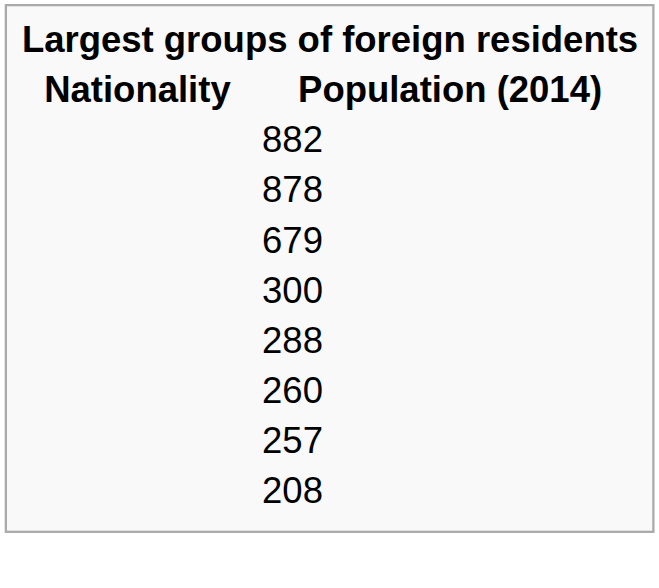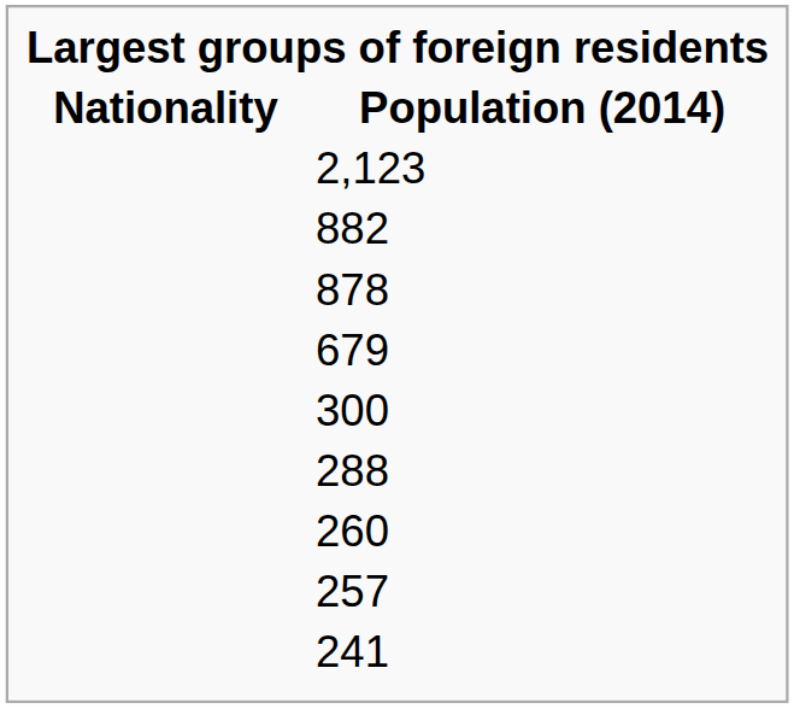+ row: 2,123
+ row: 241
- row: 208
